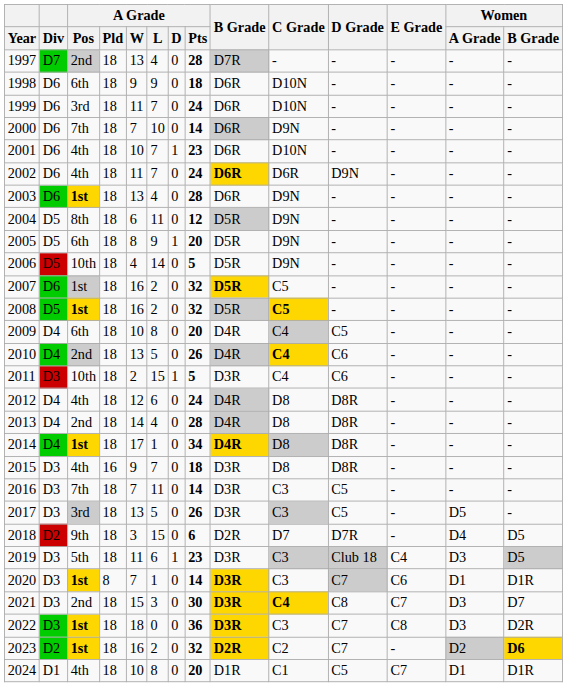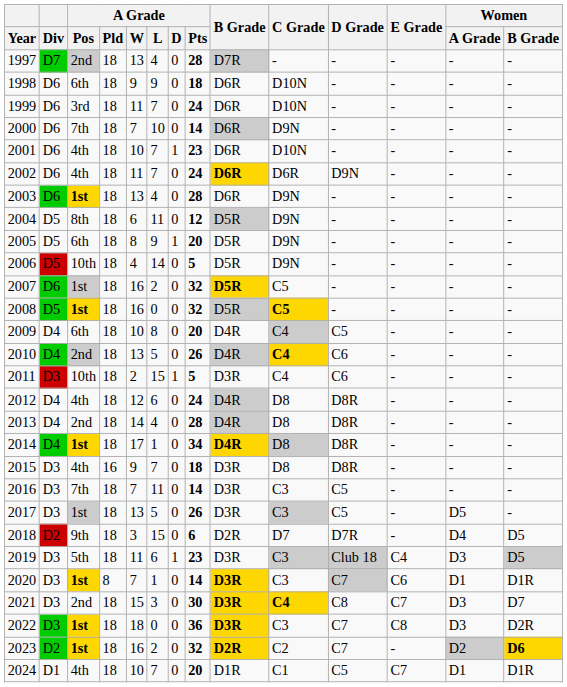2008 | A Grade / L: 2 -> 0
2017 | A Grade / Pos: 3rd -> 1st
2024 | A Grade / L: 8 -> 7
